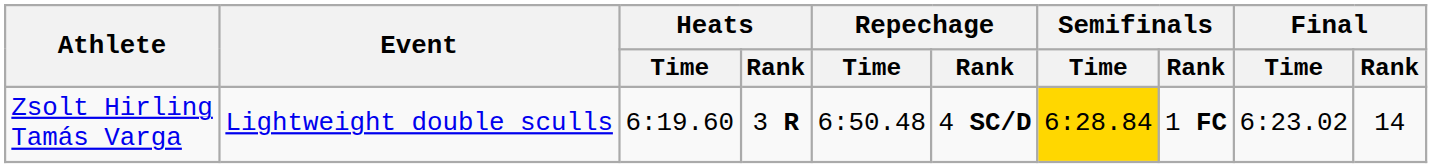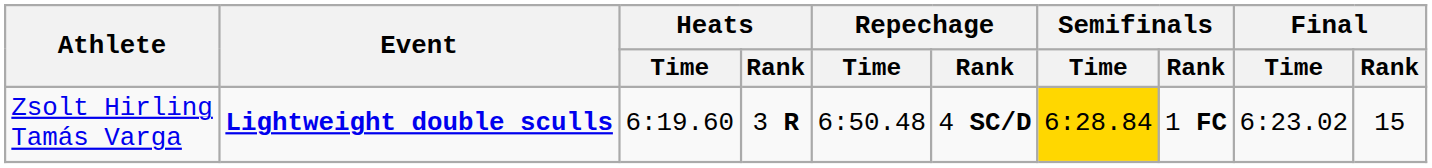Zsolt Hirling Tamás Varga | Event: normal -> bold
Zsolt Hirling Tamás Varga | Final / Rank: 14 -> 15
